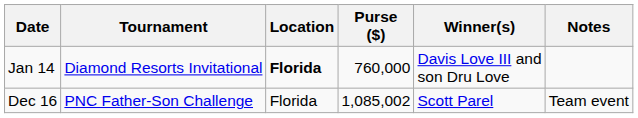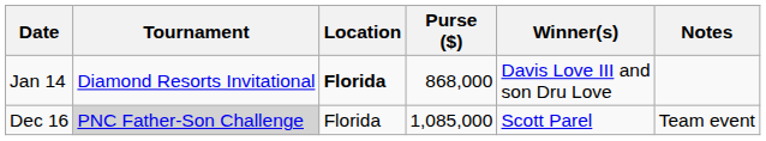Jan 14 | Purse ($): 760,000 -> 868,000
Dec 16 | Tournament: no background -> lightgrey background
Dec 16 | Purse ($): 1,085,002 -> 1,085,000
